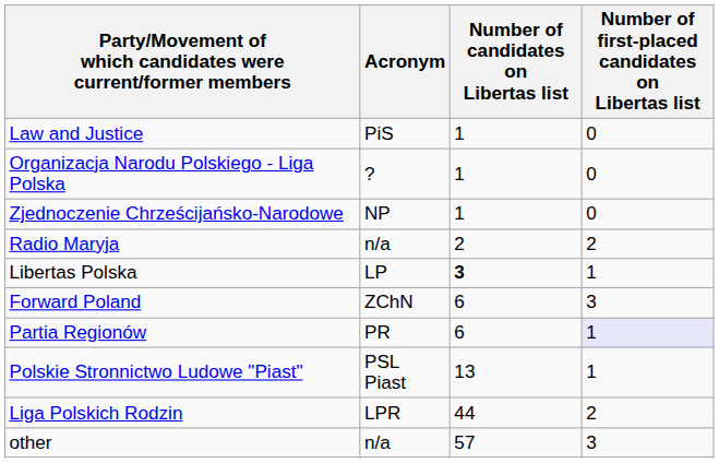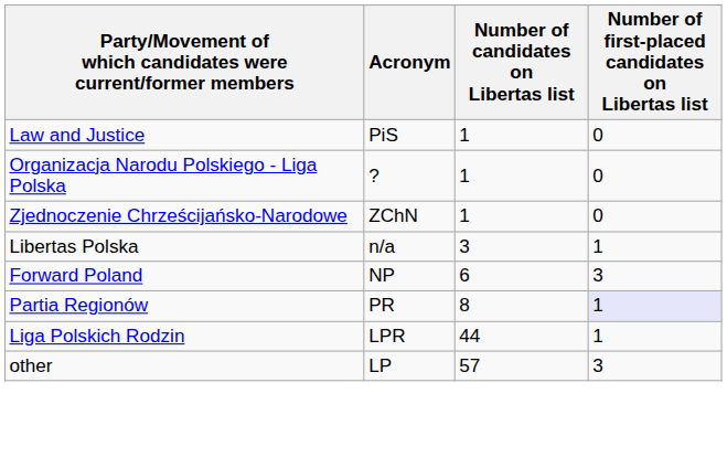Zjednoczenie Chrześcijańsko-Narodowe | Acronym: NP -> ZChN
- row: Radio Maryja | n/a | 2 | 2
Libertas Polska | Acronym: LP -> n/a
Libertas Polska | Number of candidates on Libertas list: bold -> normal
Forward Poland | Acronym: ZChN -> NP
Partia Regionów | Number of candidates on Libertas list: 6 -> 8
- row: Polskie Stronnictwo Ludowe "Piast" | PSL Piast | 13 | 1
Liga Polskich Rodzin | Number of first-placed candidates on Libertas list: 2 -> 1
other | Acronym: n/a -> LP
